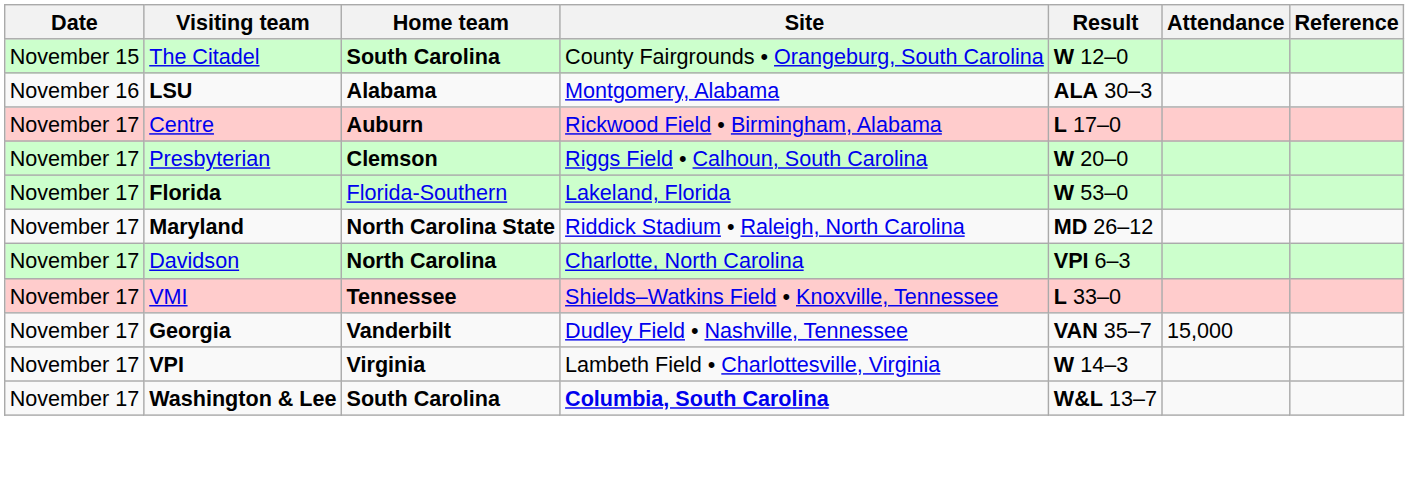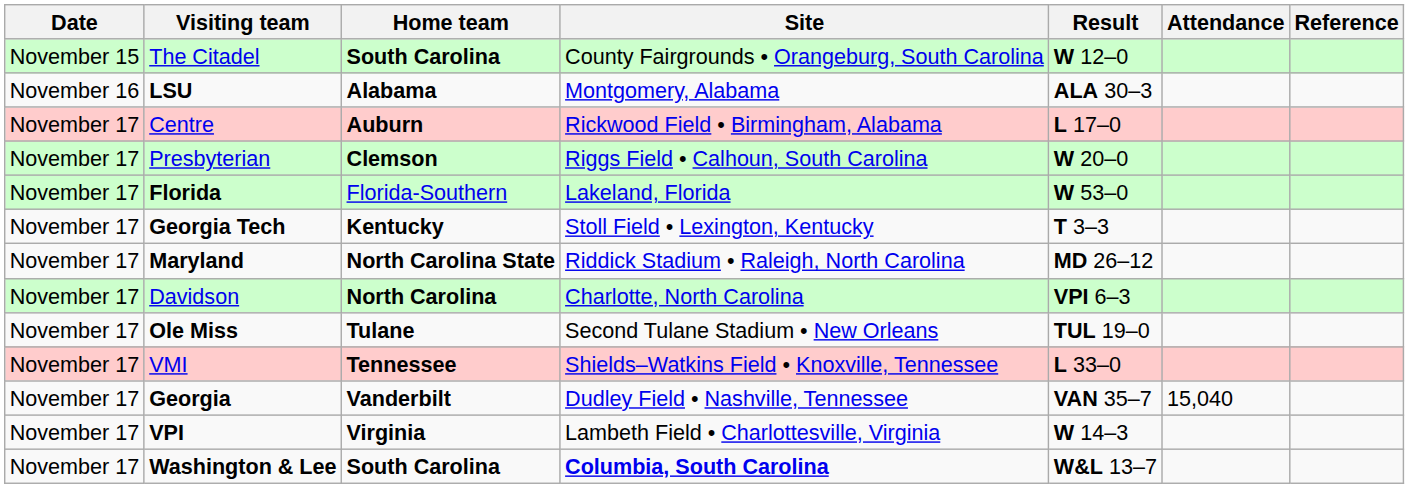+ row: November 17 | Georgia Tech | Kentucky | Stoll Field • Lexington, Kentucky | T 3–3
+ row: November 17 | Ole Miss | Tulane | Second Tulane Stadium • New Orleans | TUL 19–0
Georgia | Attendance: 15,000 -> 15,040
